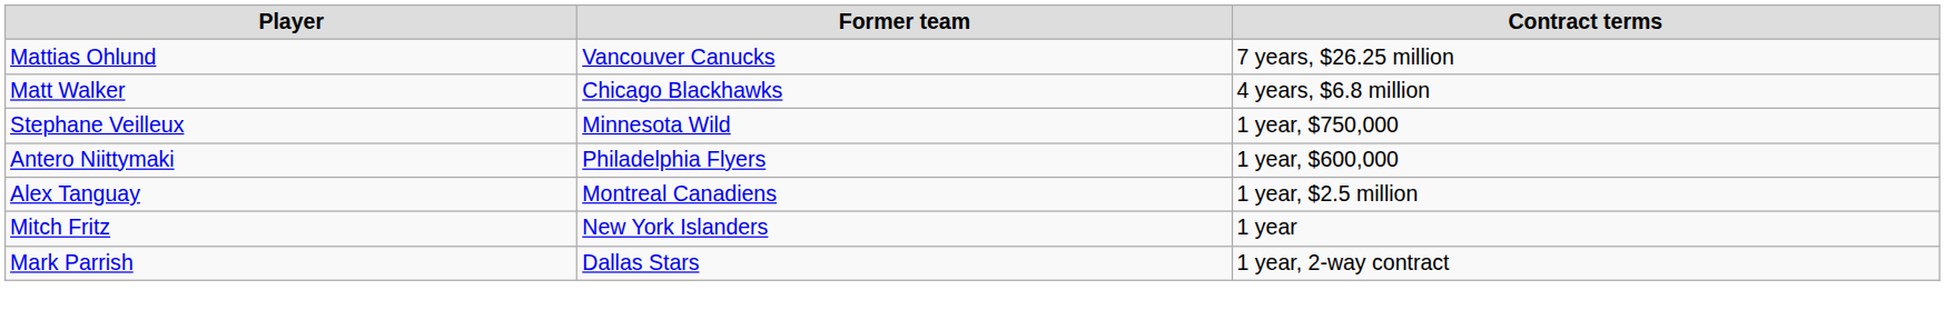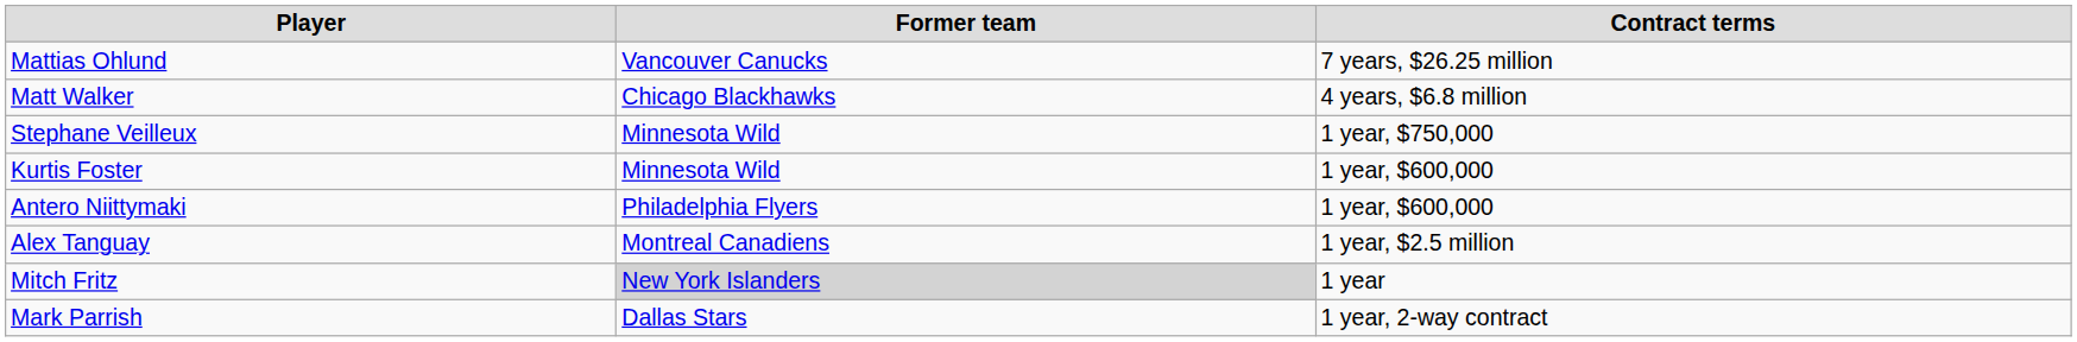+ row: Kurtis Foster | Minnesota Wild | 1 year, $600,000
Mitch Fritz | Former team: no background -> lightgrey background
